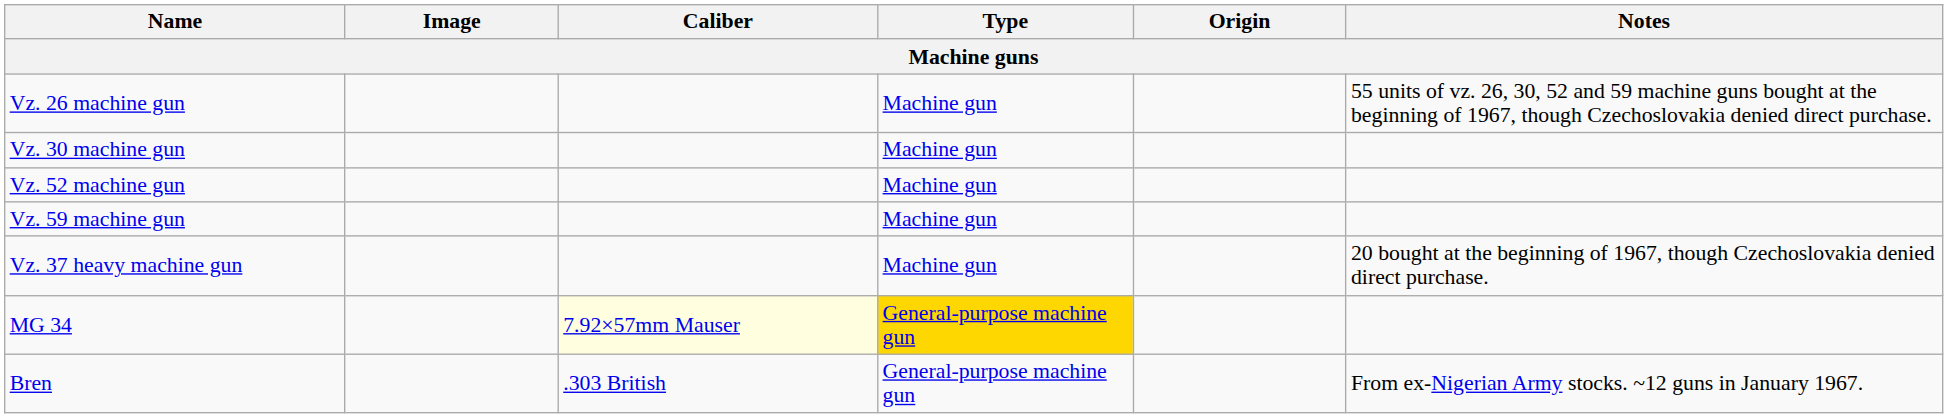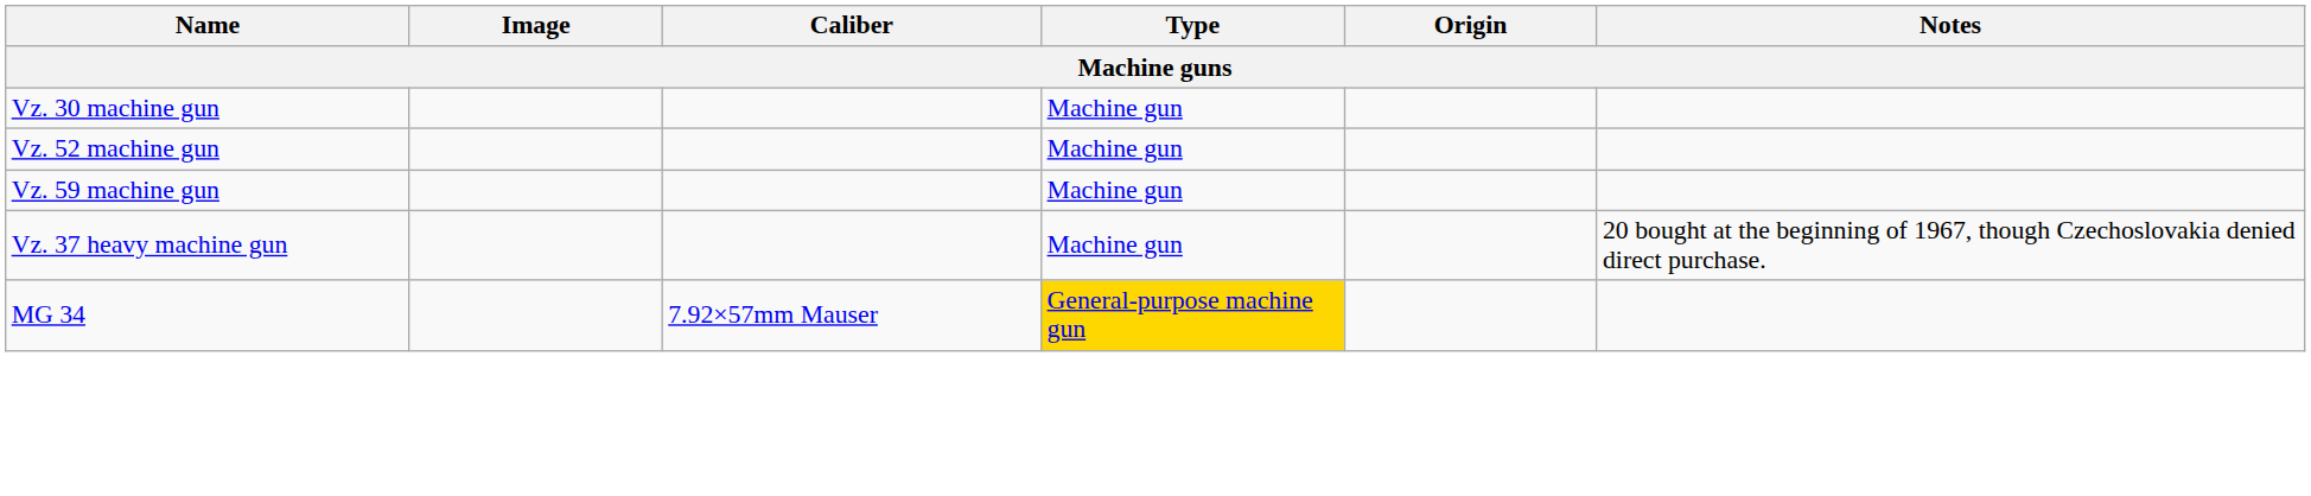- row: Vz. 26 machine gun | Machine gun | 55 units of vz. 26, 30, 52 and 59 machine guns bought at the beginning of 1967, though Czechoslovakia denied direct purchase.
MG 34 | Caliber: lightyellow background -> no background
- row: Bren | .303 British | General-purpose machine gun | From ex-Nigerian Army stocks. ~12 guns in January 1967.
